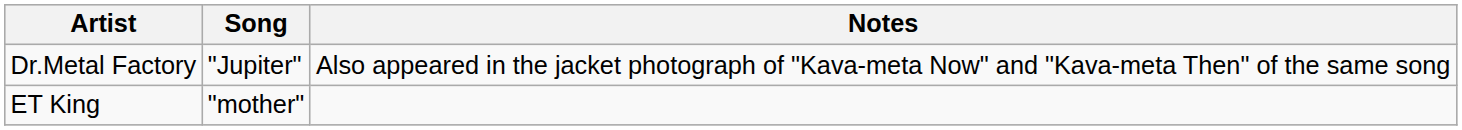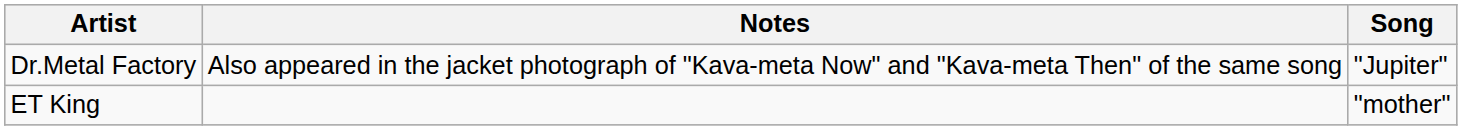columns swapped: Song <-> Notes
